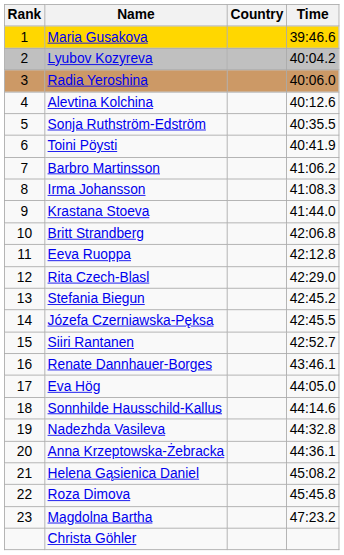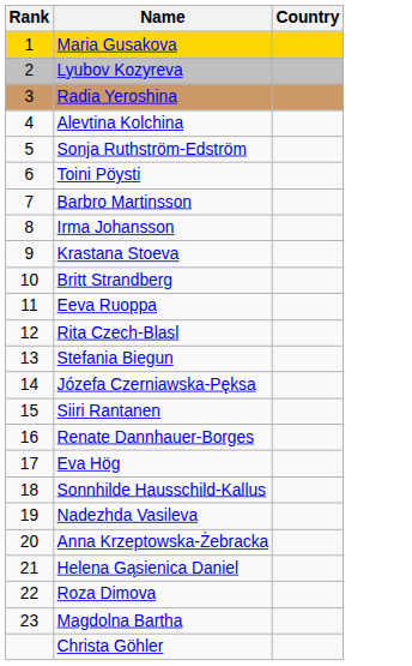- column: Time | 39:46.6 | 40:04.2 | 40:06.0 | 40:12.6 | 40:35.5 | 40:41.9 | 41:06.2 | 41:08.3 | 41:44.0 | 42:06.8 | 42:12.8 | 42:29.0 | 42:45.2 | 42:45.5 | 42:52.7 | 43:46.1 | 44:05.0 | 44:14.6 | 44:32.8 | 44:36.1 | 45:08.2 | 45:45.8 | 47:23.2
